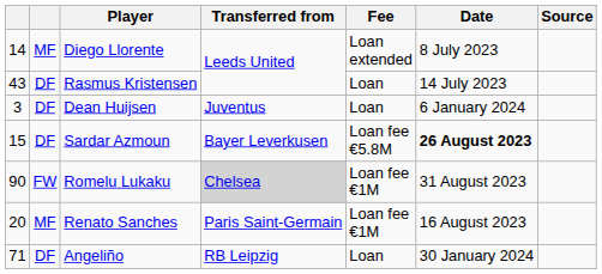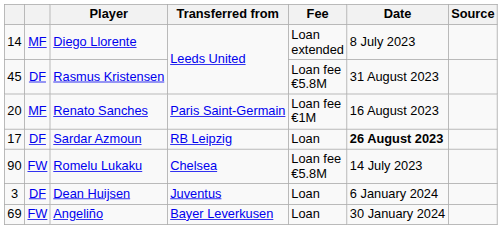Rasmus Kristensen | column 1: 43 -> 45
Rasmus Kristensen | Fee: Loan -> Loan fee €5.8M
Rasmus Kristensen | Date: 14 July 2023 -> 31 August 2023
rows swapped: Renato Sanches <-> Dean Huijsen
Sardar Azmoun | column 1: 15 -> 17
Sardar Azmoun | Transferred from: Bayer Leverkusen -> RB Leipzig
Sardar Azmoun | Fee: Loan fee €5.8M -> Loan
Romelu Lukaku | Transferred from: lightgrey background -> no background
Romelu Lukaku | Fee: Loan fee €1M -> Loan fee €5.8M
Romelu Lukaku | Date: 31 August 2023 -> 14 July 2023
Angeliño | column 1: 71 -> 69
Angeliño | column 2: DF -> FW
Angeliño | Transferred from: RB Leipzig -> Bayer Leverkusen
